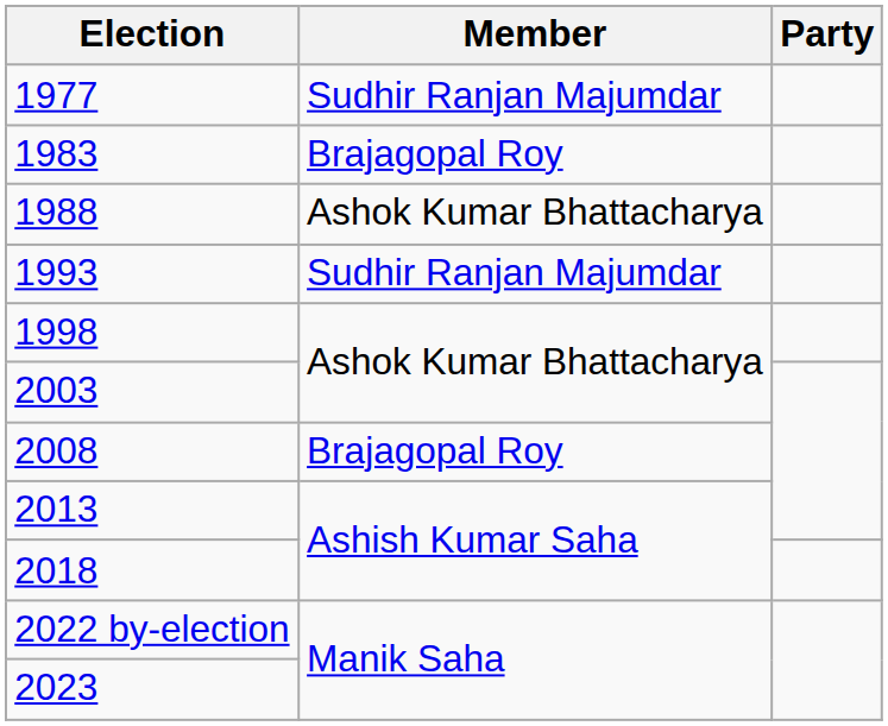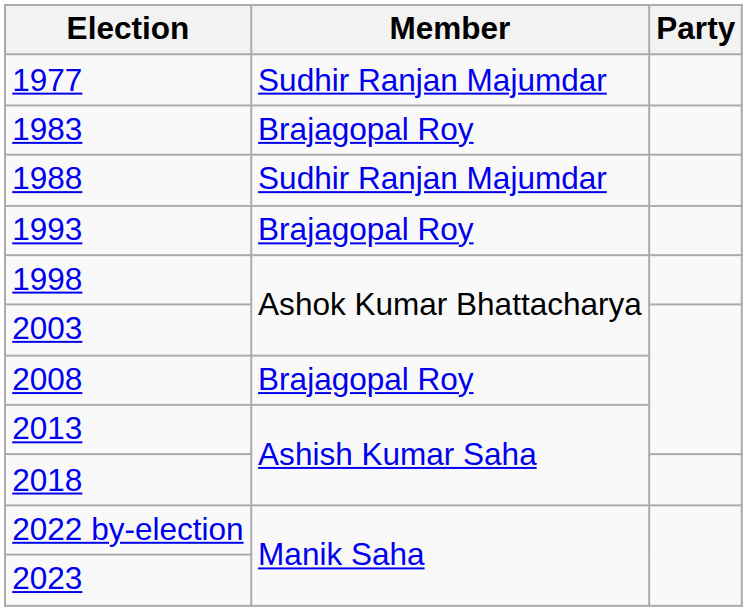1988 | Member: Ashok Kumar Bhattacharya -> Sudhir Ranjan Majumdar
1993 | Member: Sudhir Ranjan Majumdar -> Brajagopal Roy
